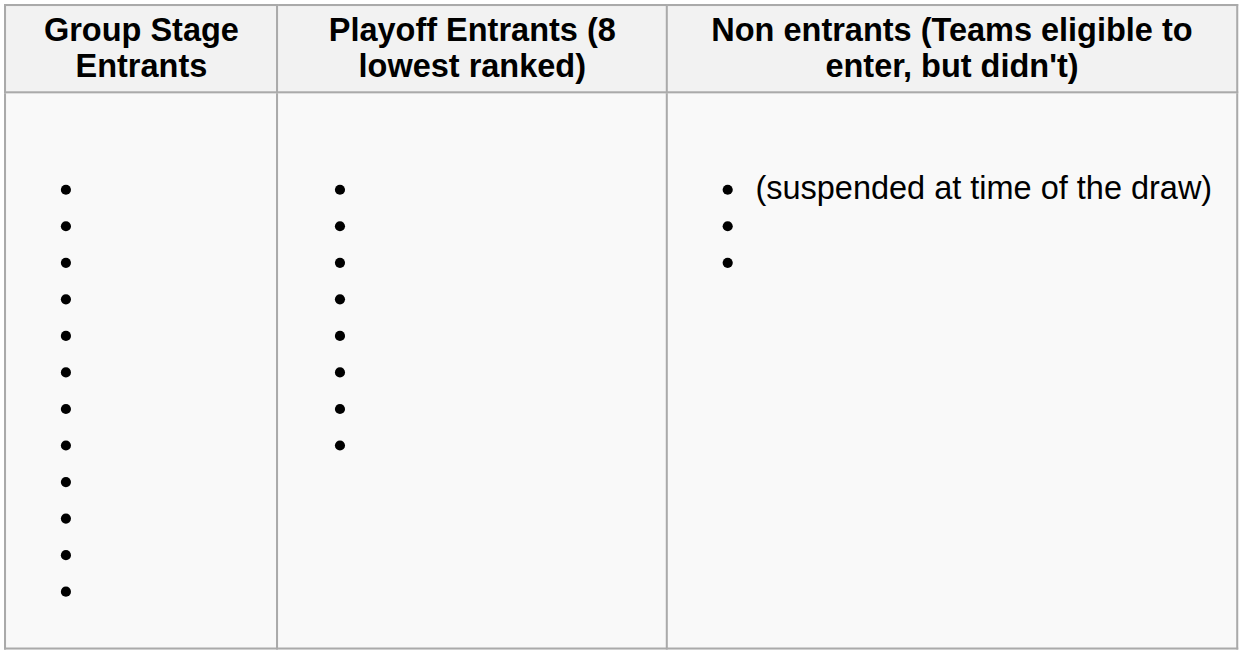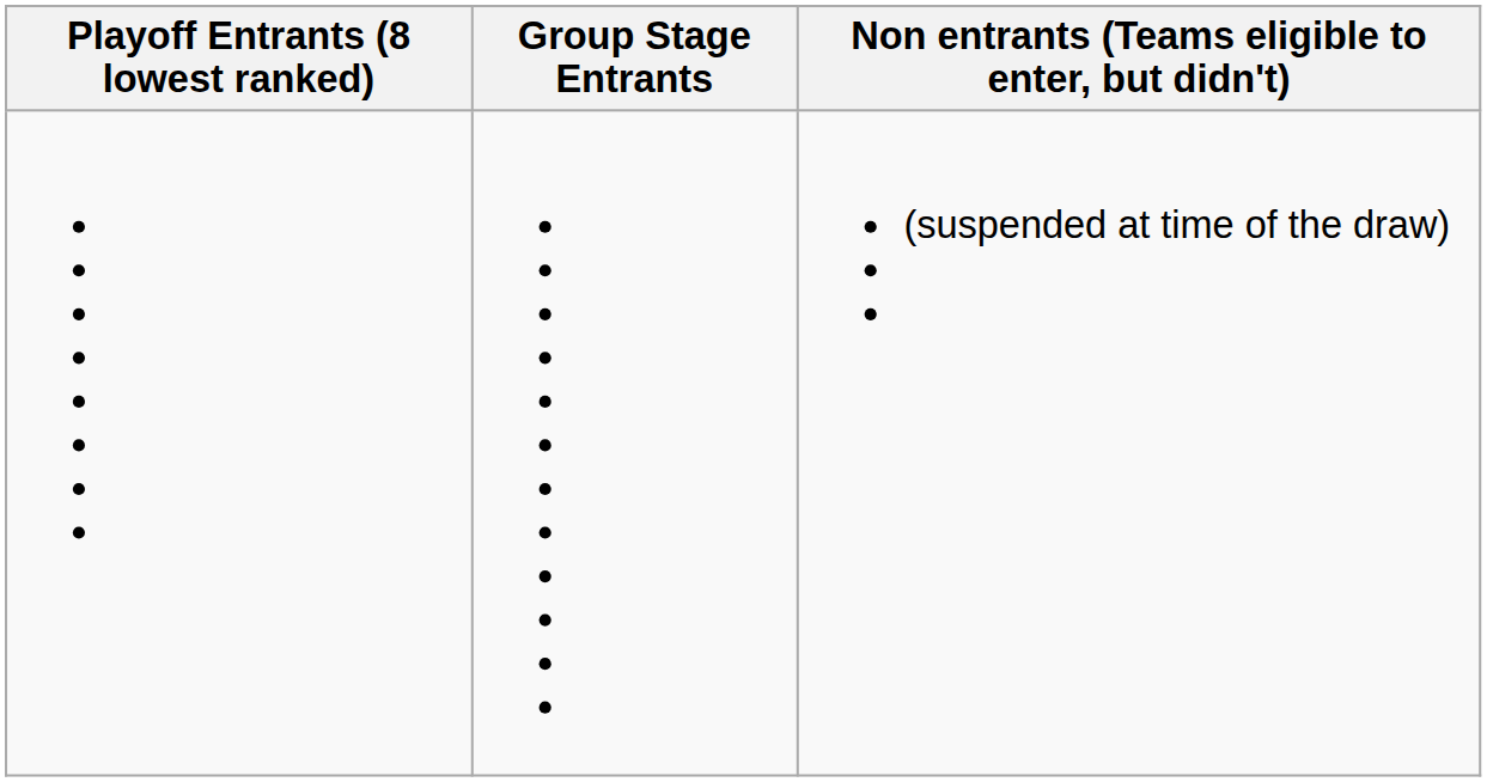columns swapped: Group Stage Entrants <-> Playoff Entrants (8 lowest ranked)
